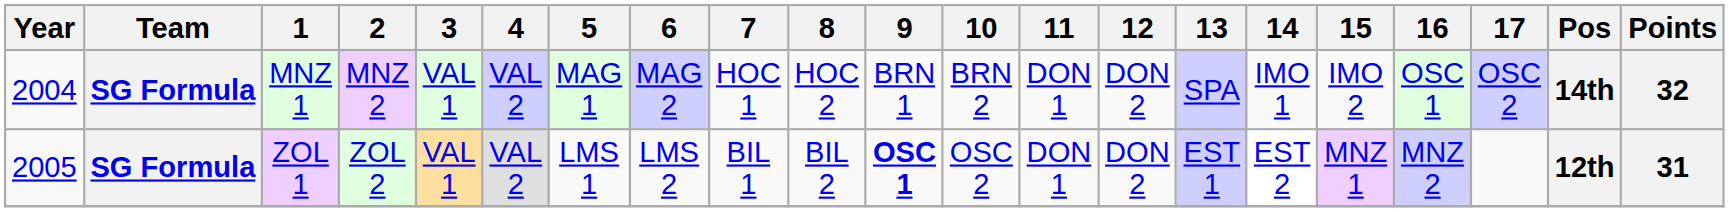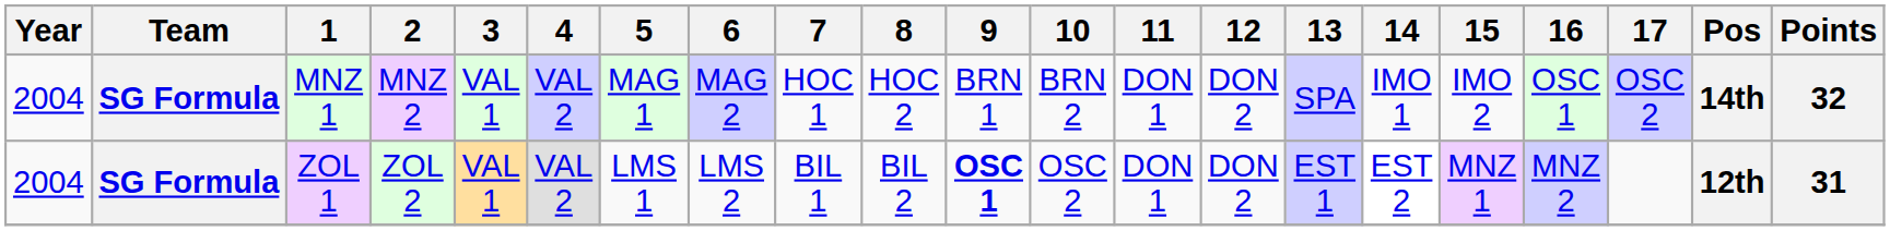ZOL 1 | Year: 2005 -> 2004
